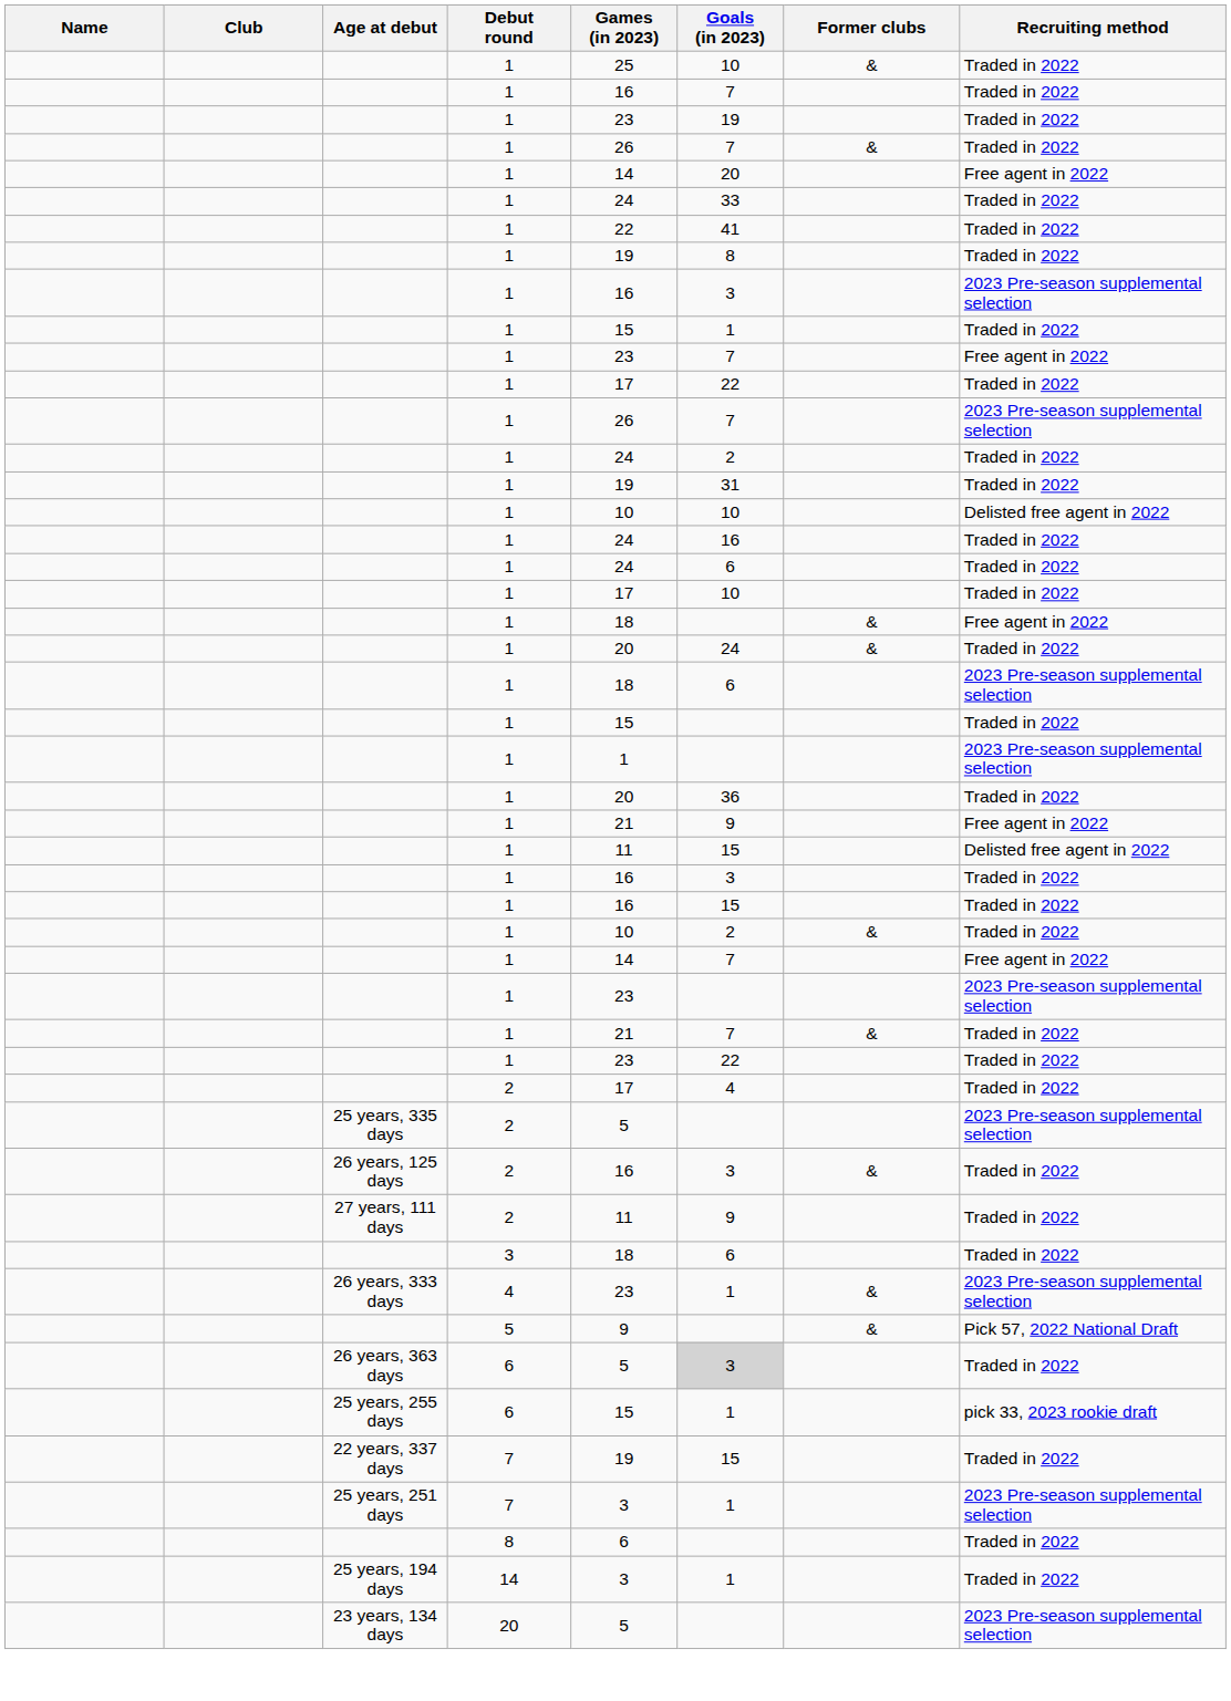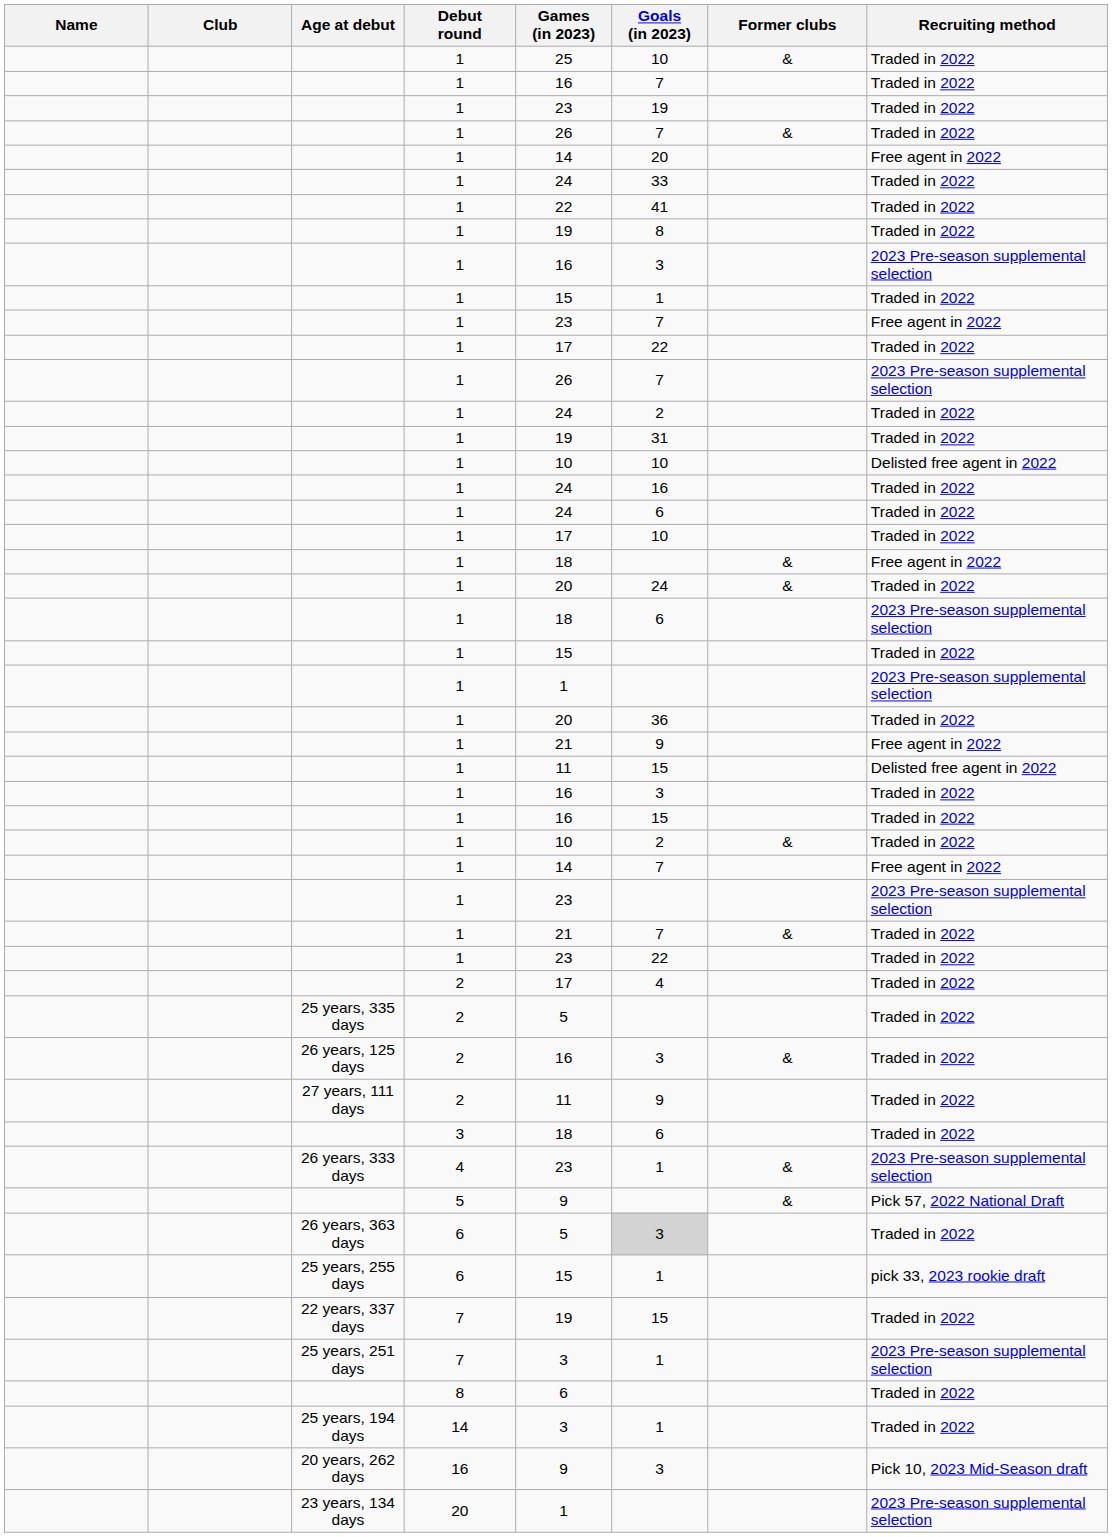25 years, 335 days | Recruiting method: 2023 Pre-season supplemental selection -> Traded in 2022
+ row: 20 years, 262 days | 16 | 9 | 3 | Pick 10, 2023 Mid-Season draft
23 years, 134 days | Games (in 2023): 5 -> 1
